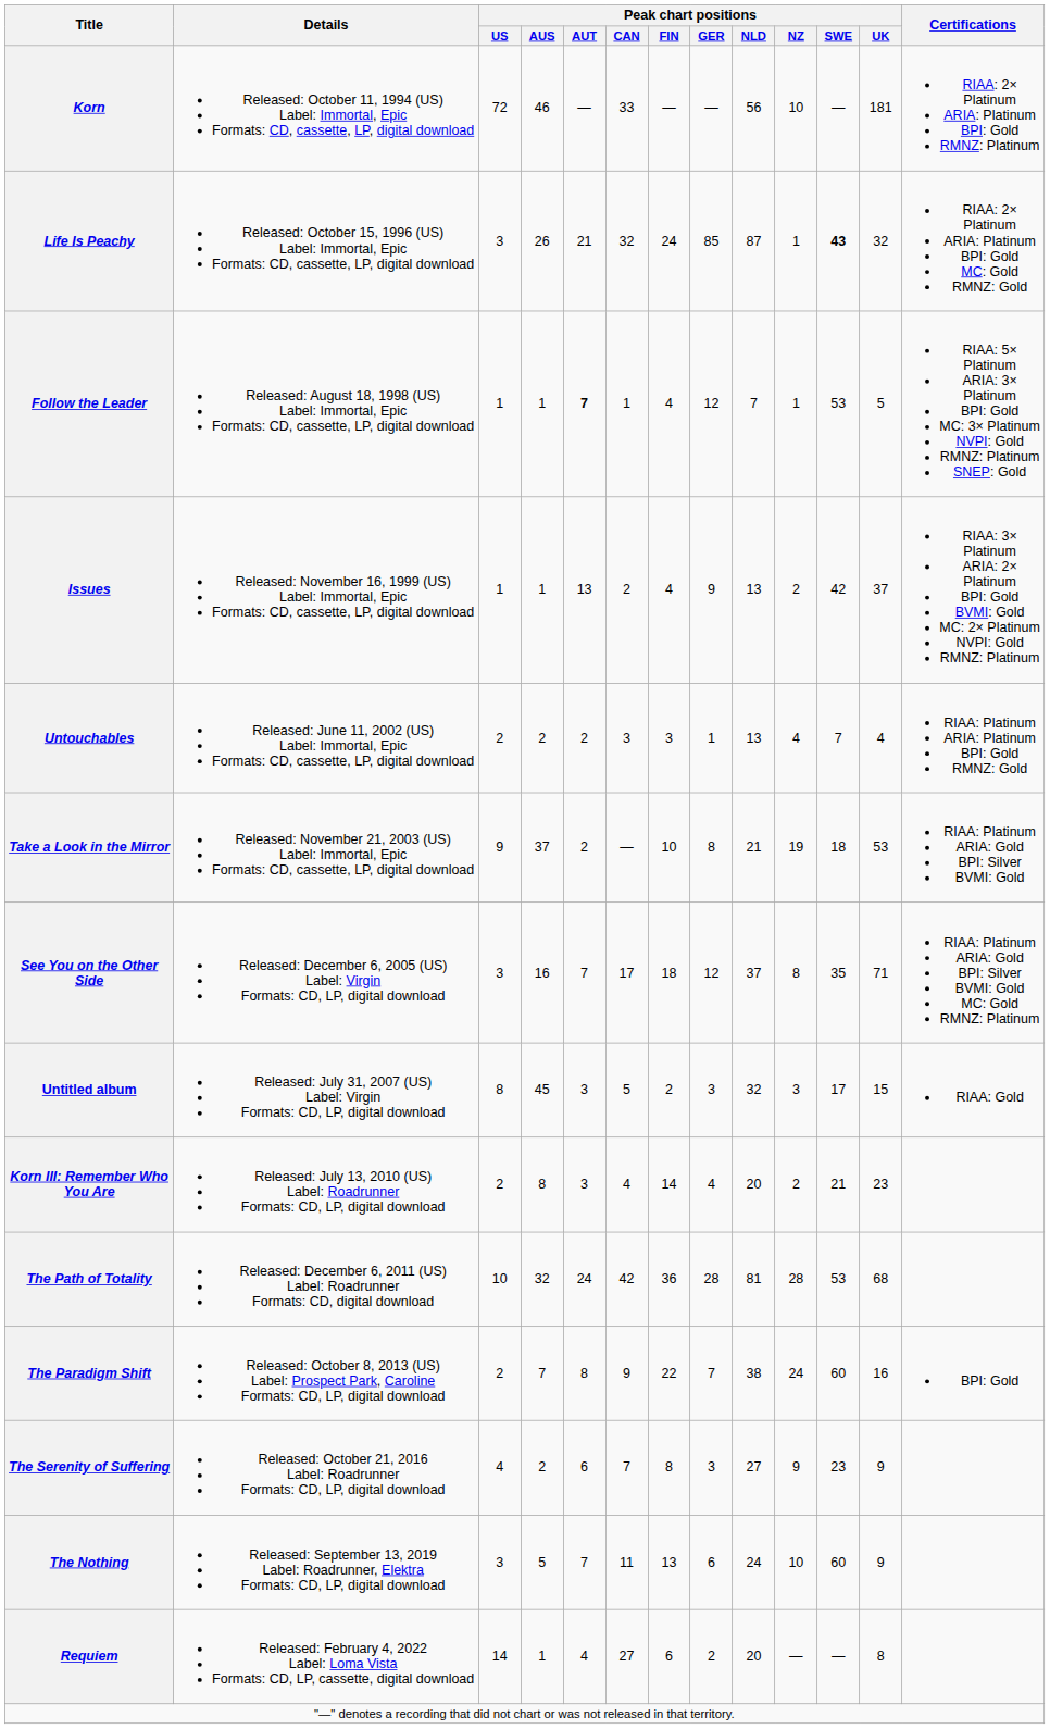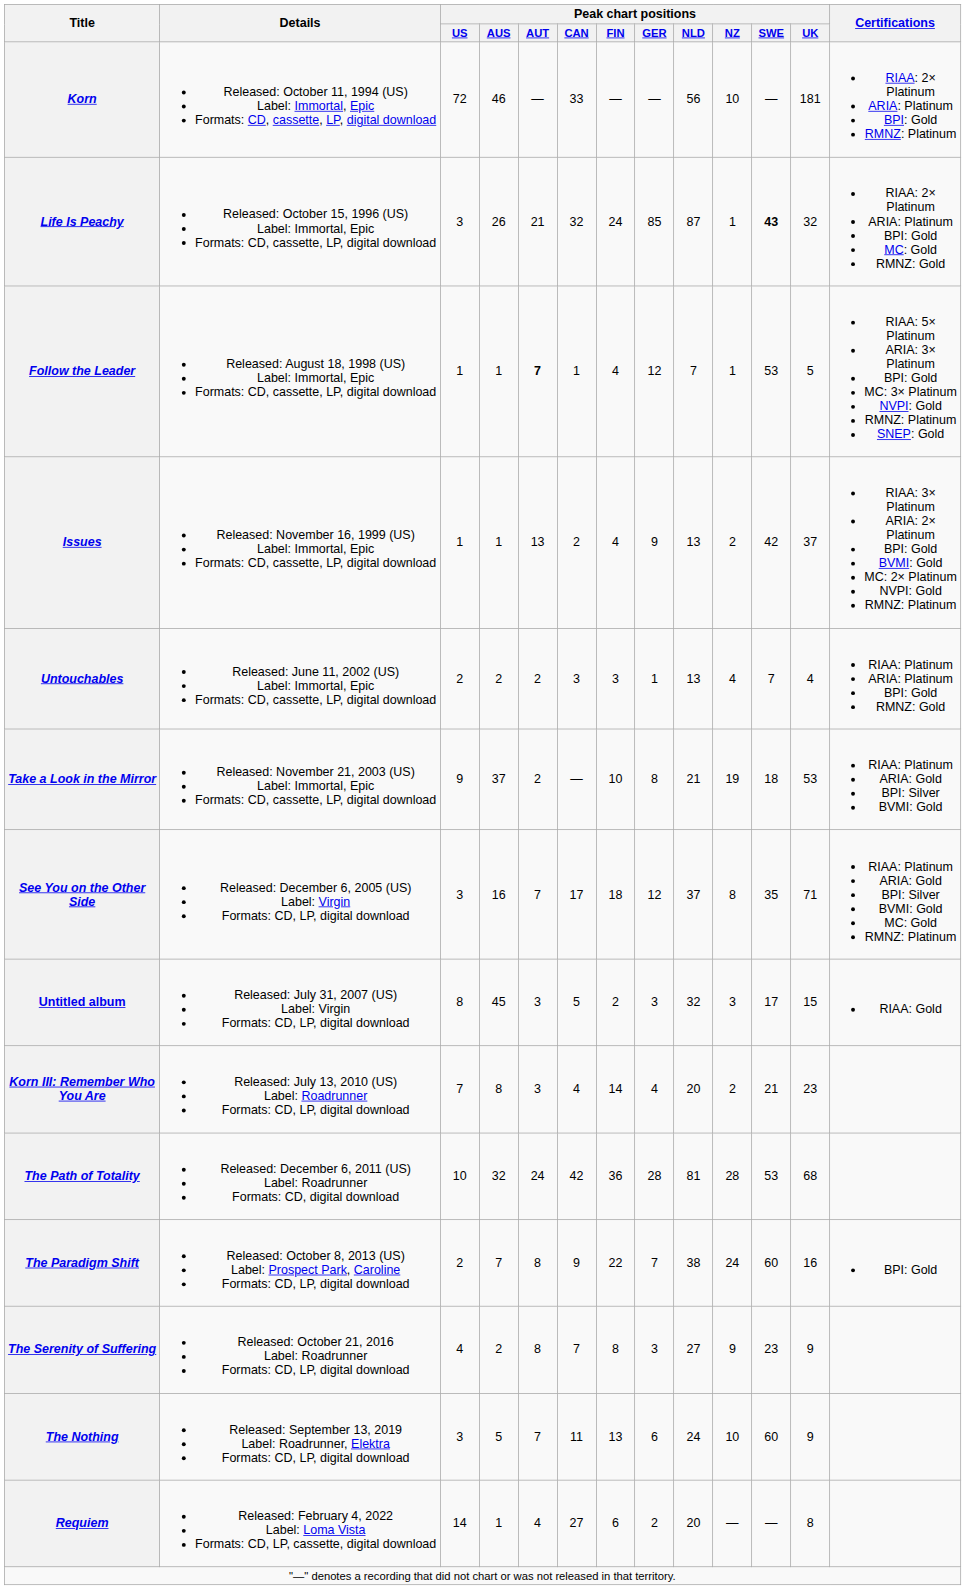Korn III: Remember Who You Are | Peak chart positions / US: 2 -> 7
The Serenity of Suffering | Peak chart positions / AUT: 6 -> 8
